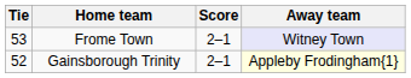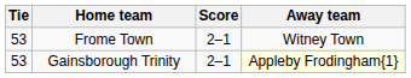Frome Town | Away team: lavender background -> no background
Gainsborough Trinity | Tie: 52 -> 53
